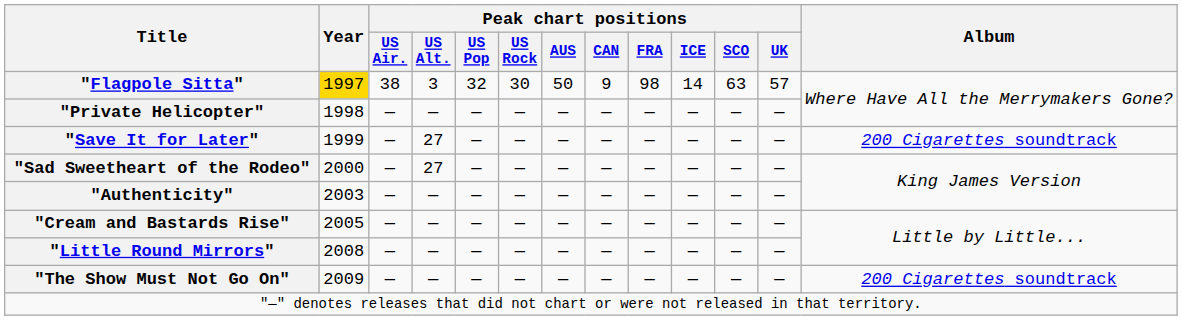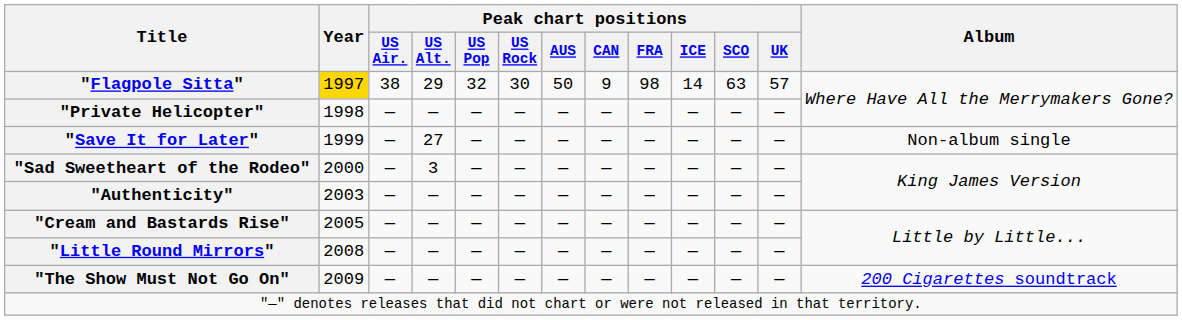"Flagpole Sitta" | Peak chart positions / US Alt.: 3 -> 29
"Save It for Later" | Album: 200 Cigarettes soundtrack -> Non-album single
"Sad Sweetheart of the Rodeo" | Peak chart positions / US Alt.: 27 -> 3
